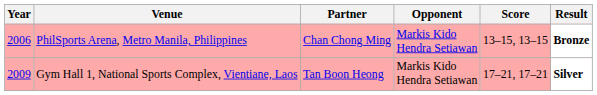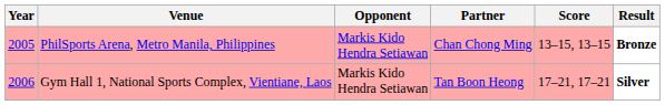columns swapped: Partner <-> Opponent
PhilSports Arena, Metro Manila, Philippines | Year: 2006 -> 2005
Gym Hall 1, National Sports Complex, Vientiane, Laos | Year: 2009 -> 2006
